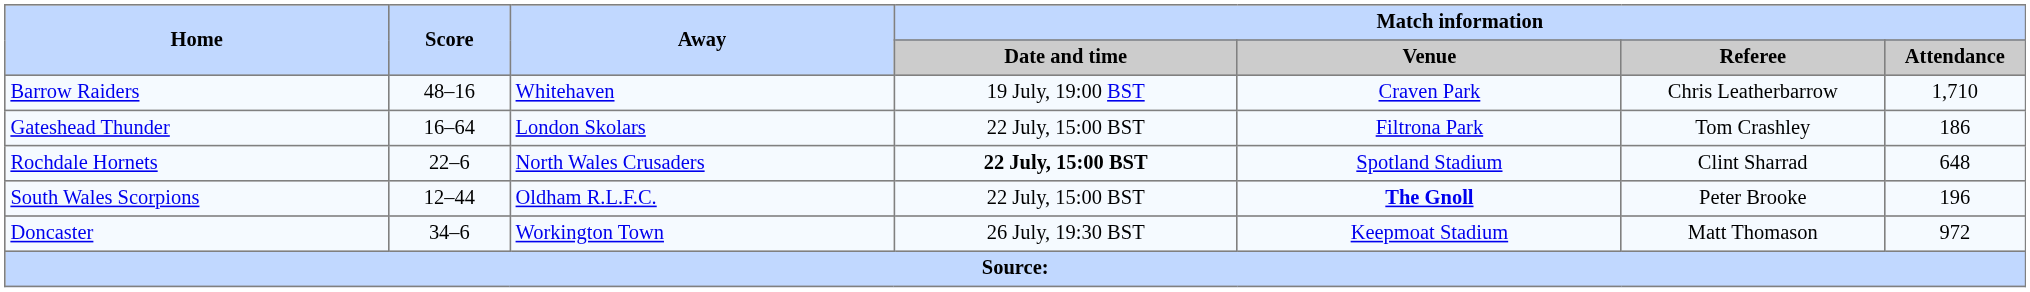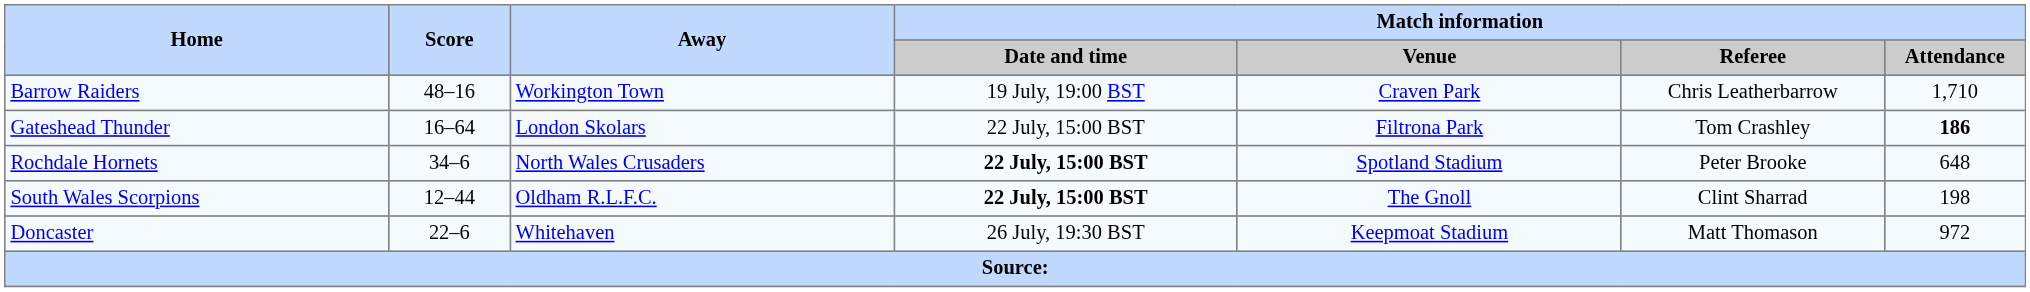Barrow Raiders | Away: Whitehaven -> Workington Town
Gateshead Thunder | Match information / Attendance: normal -> bold
Rochdale Hornets | Score: 22–6 -> 34–6
Rochdale Hornets | Match information / Referee: Clint Sharrad -> Peter Brooke
South Wales Scorpions | Match information / Date and time: normal -> bold
South Wales Scorpions | Match information / Venue: bold -> normal
South Wales Scorpions | Match information / Referee: Peter Brooke -> Clint Sharrad
South Wales Scorpions | Match information / Attendance: 196 -> 198
Doncaster | Score: 34–6 -> 22–6
Doncaster | Away: Workington Town -> Whitehaven
